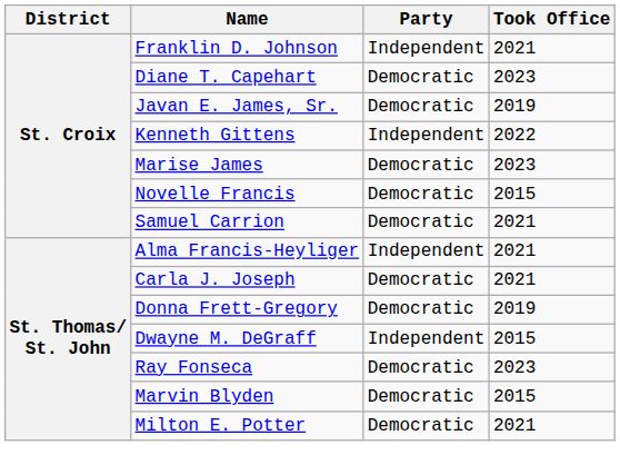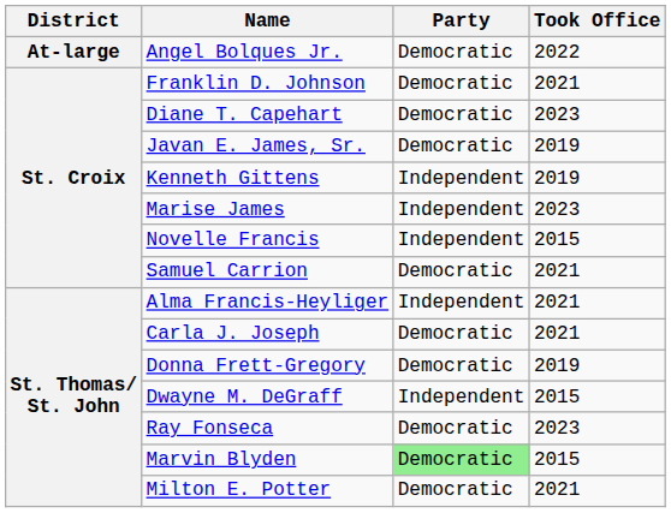+ row: At-large | Angel Bolques Jr. | Democratic | 2022
Franklin D. Johnson | Party: Independent -> Democratic
Kenneth Gittens | Took Office: 2022 -> 2019
Marise James | Party: Democratic -> Independent
Novelle Francis | Party: Democratic -> Independent
Marvin Blyden | Party: no background -> lightgreen background
